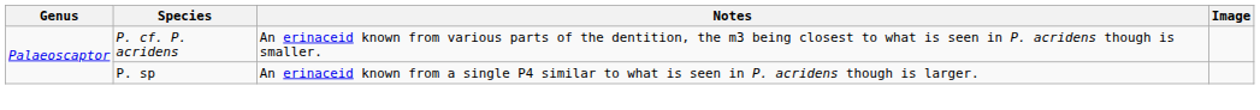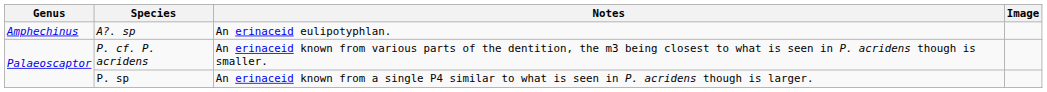+ row: Amphechinus | A?. sp | An erinaceid eulipotyphlan.
